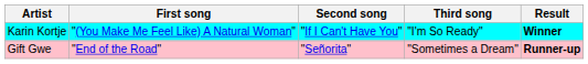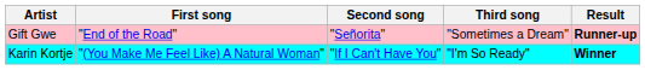rows swapped: Gift Gwe <-> Karin Kortje
